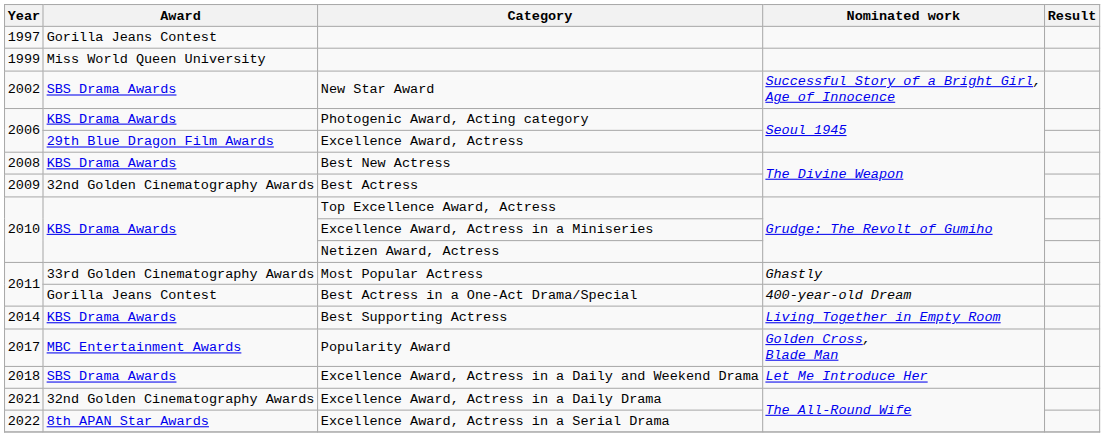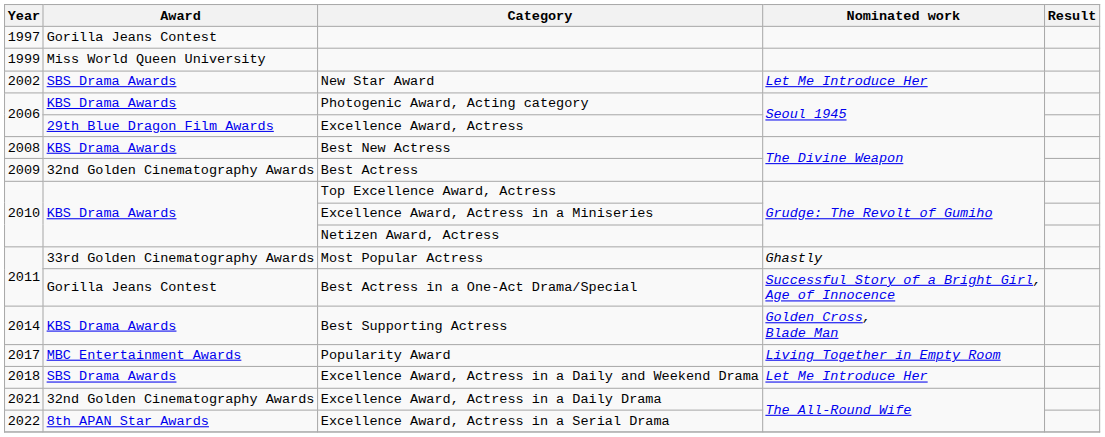New Star Award | Nominated work: Successful Story of a Bright Girl, Age of Innocence -> Let Me Introduce Her
Best Actress in a One-Act Drama/Special | Nominated work: 400-year-old Dream -> Successful Story of a Bright Girl, Age of Innocence
Best Supporting Actress | Nominated work: Living Together in Empty Room -> Golden Cross, Blade Man
Popularity Award | Nominated work: Golden Cross, Blade Man -> Living Together in Empty Room
